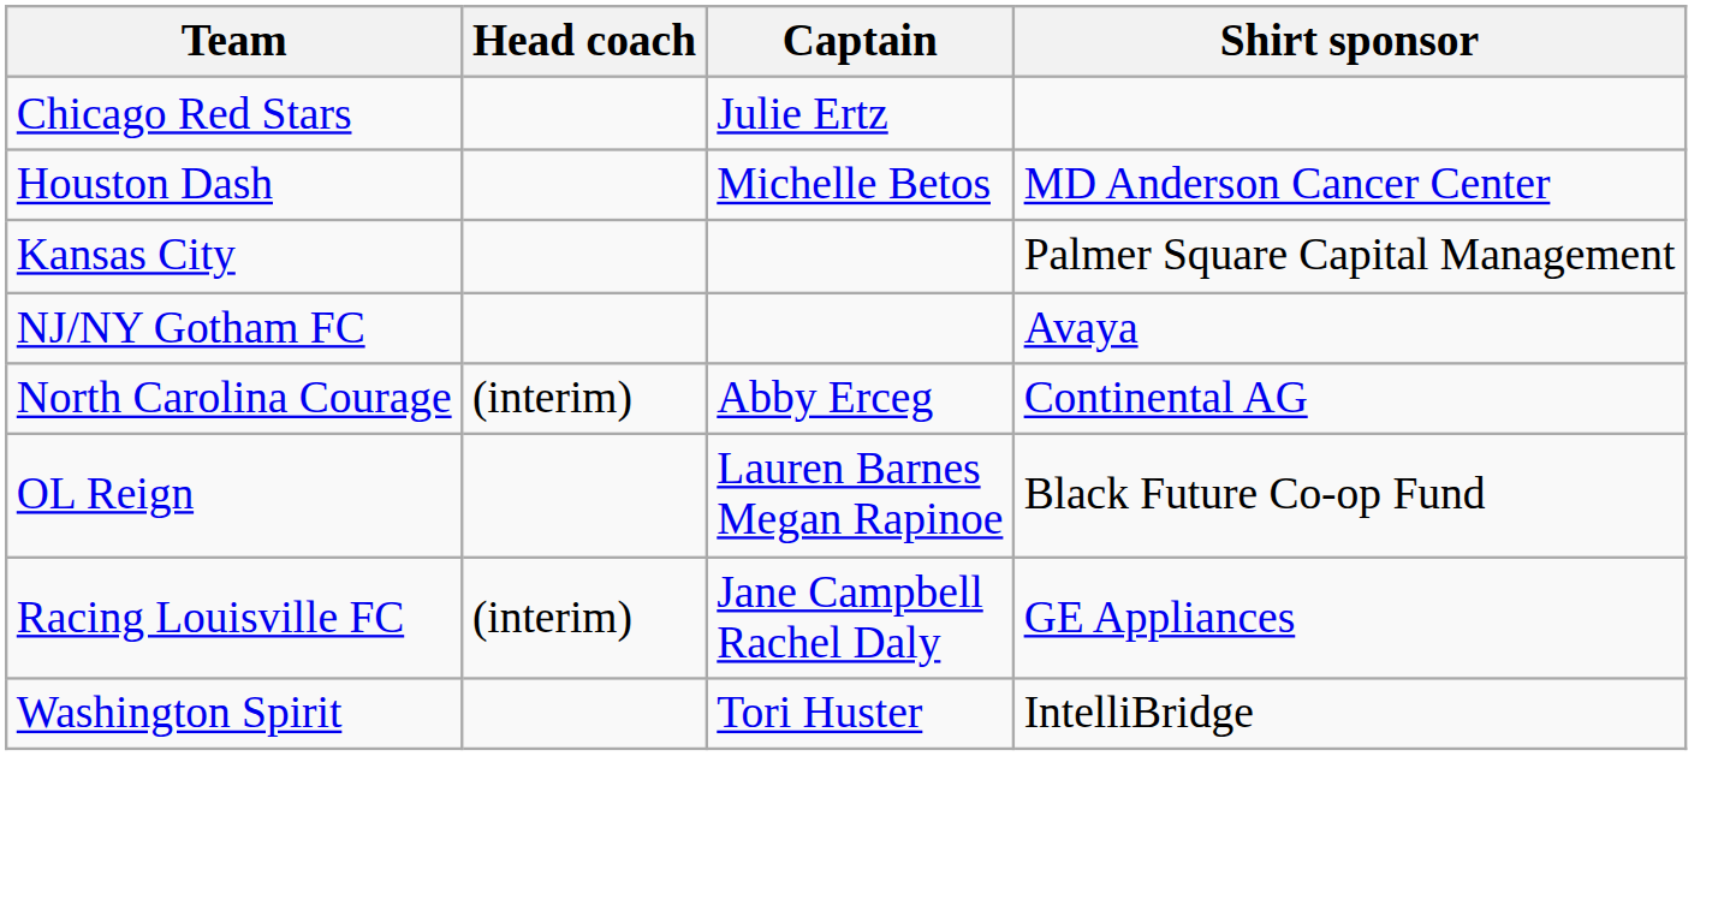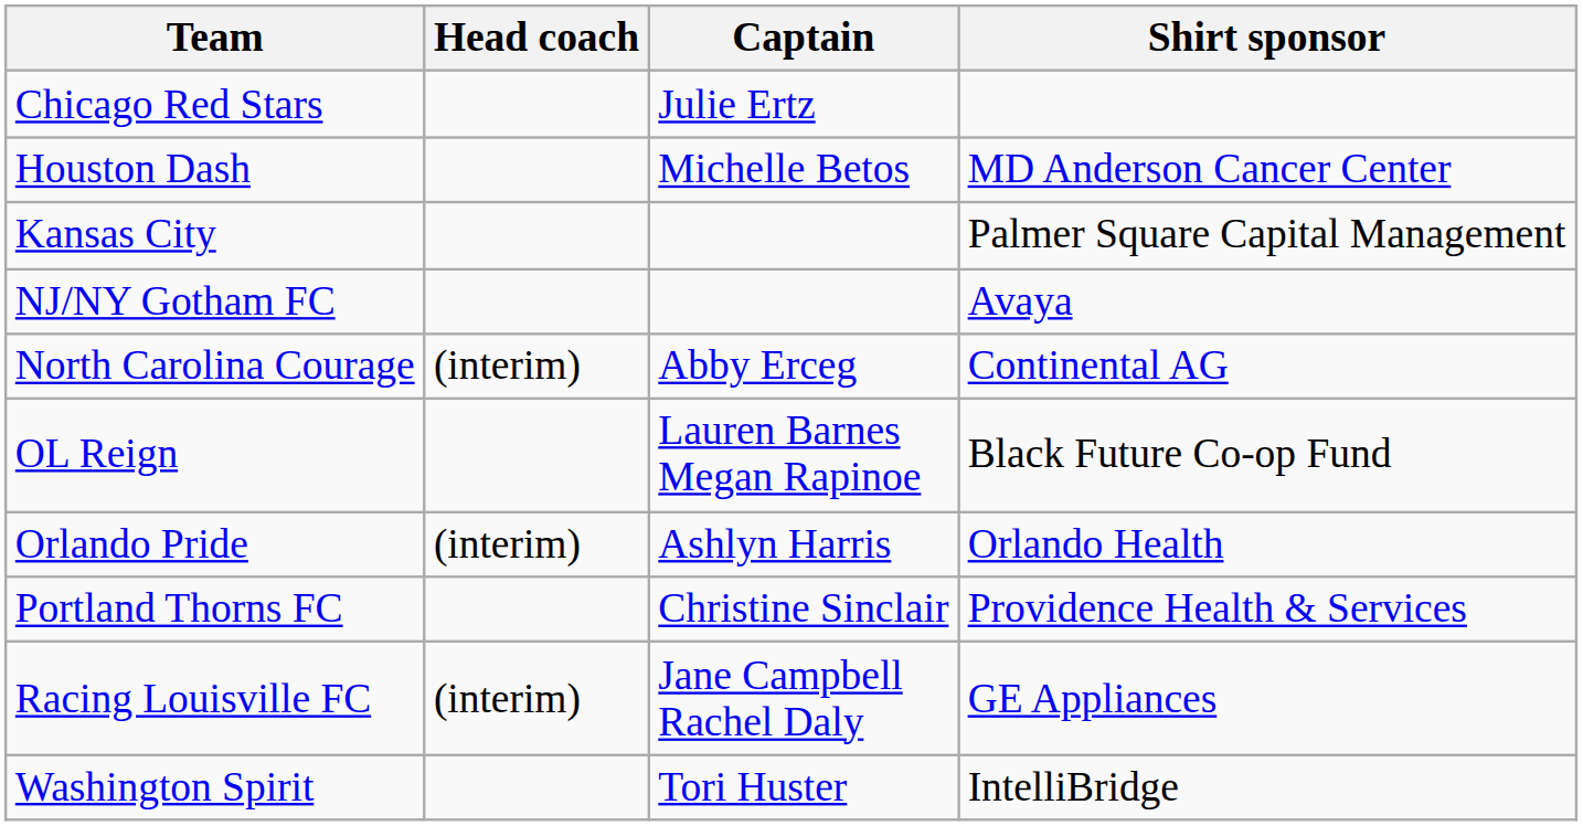+ row: Orlando Pride | (interim) | Ashlyn Harris | Orlando Health
+ row: Portland Thorns FC | Christine Sinclair | Providence Health & Services
